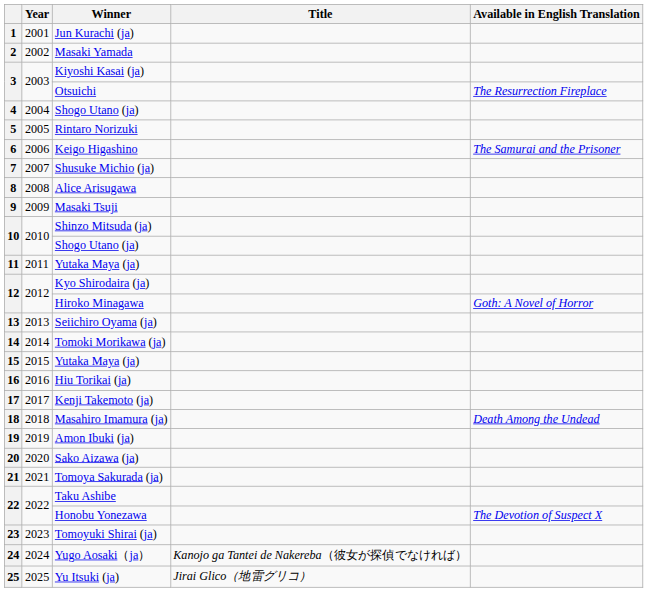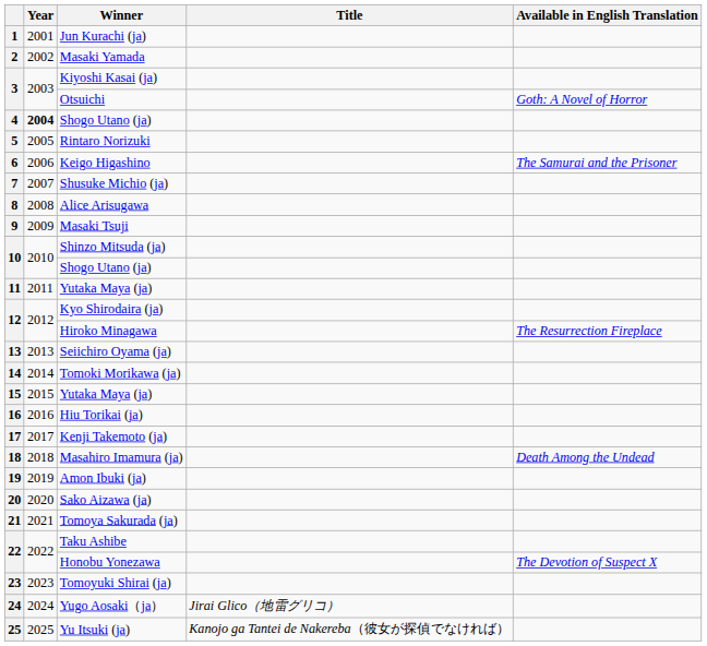Otsuichi | Available in English Translation: The Resurrection Fireplace -> Goth: A Novel of Horror
4 / Shogo Utano (ja) | Year: normal -> bold
Hiroko Minagawa | Available in English Translation: Goth: A Novel of Horror -> The Resurrection Fireplace
Yugo Aosaki（ja） | Title: Kanojo ga Tantei de Nakereba（彼女が探偵でなければ） -> Jirai Glico（地雷グリコ）
Yu Itsuki (ja) | Title: Jirai Glico（地雷グリコ） -> Kanojo ga Tantei de Nakereba（彼女が探偵でなければ）
